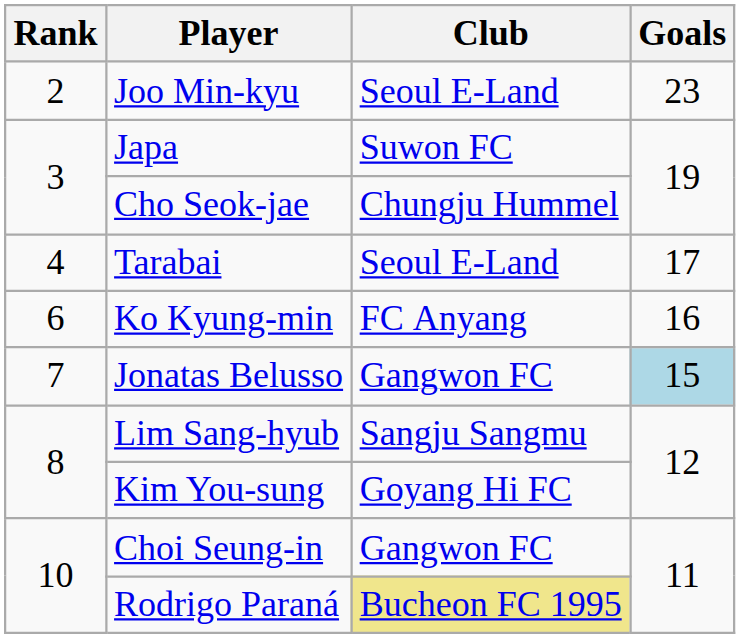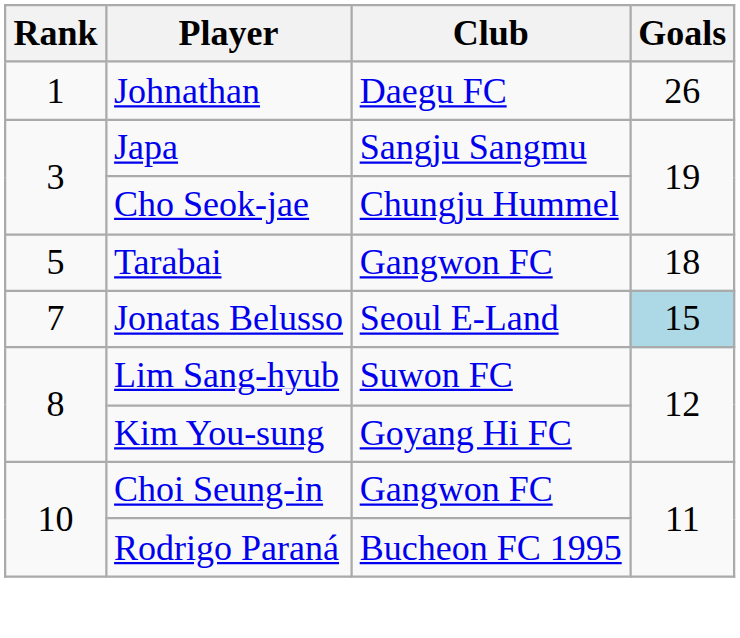+ row: 1 | Johnathan | Daegu FC | 26
- row: 2 | Joo Min-kyu | Seoul E-Land | 23
Japa | Club: Suwon FC -> Sangju Sangmu
Tarabai | Rank: 4 -> 5
Tarabai | Club: Seoul E-Land -> Gangwon FC
Tarabai | Goals: 17 -> 18
- row: 6 | Ko Kyung-min | FC Anyang | 16
Jonatas Belusso | Club: Gangwon FC -> Seoul E-Land
Lim Sang-hyub | Club: Sangju Sangmu -> Suwon FC
Rodrigo Paraná | Club: khaki background -> no background
